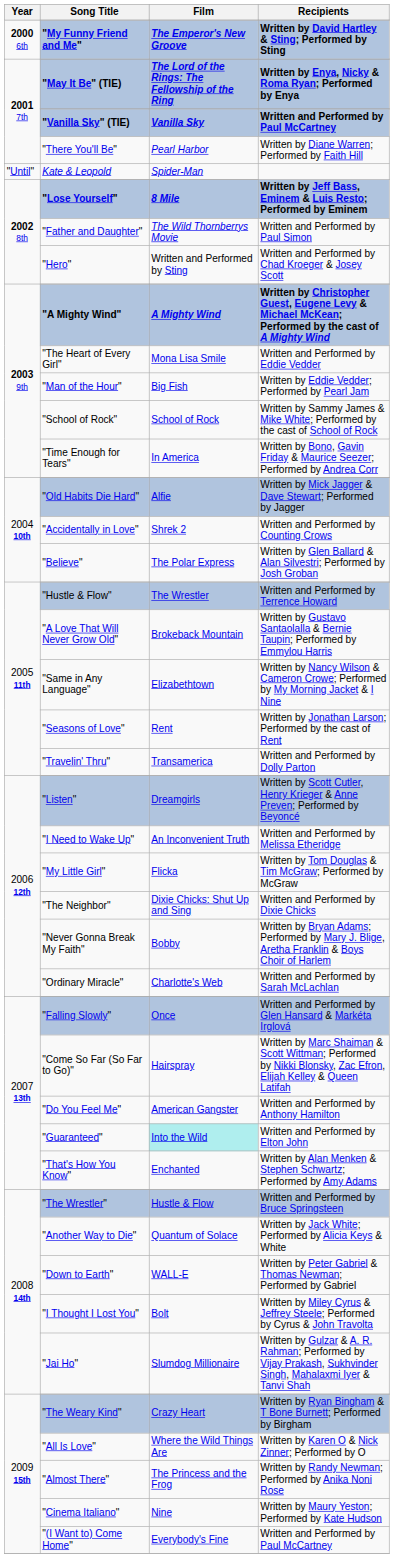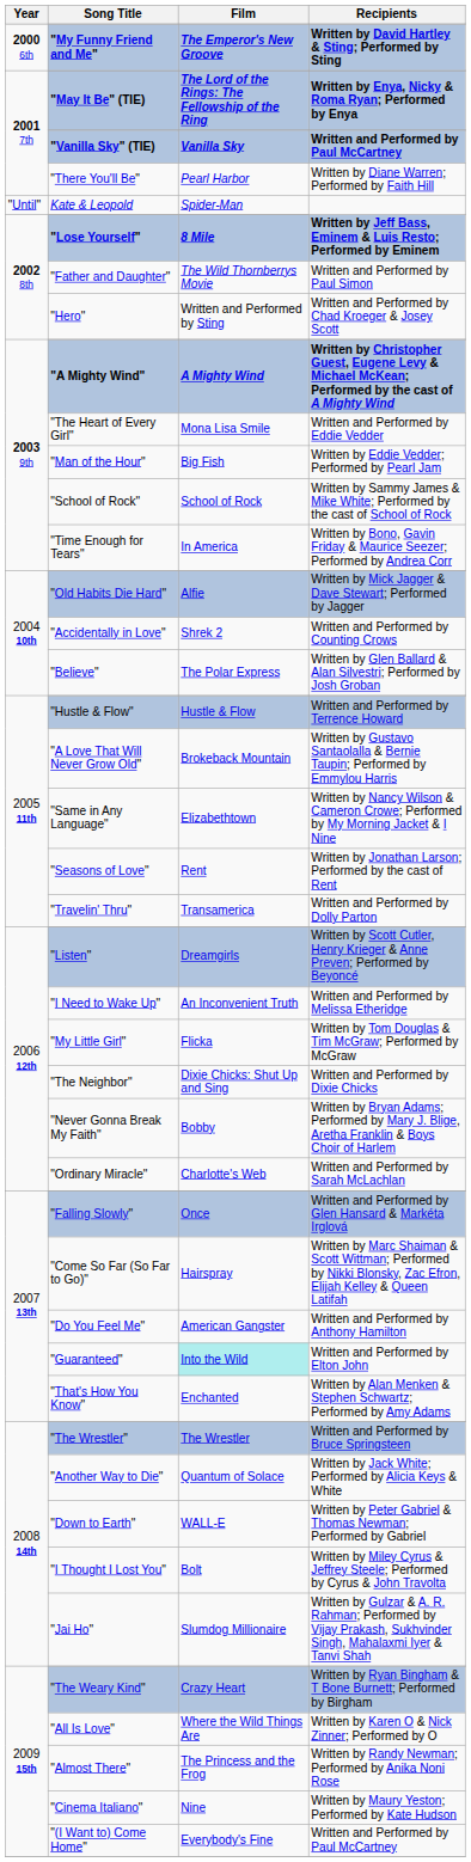"Hustle & Flow" | Film: The Wrestler -> Hustle & Flow
"The Wrestler" | Film: Hustle & Flow -> The Wrestler
